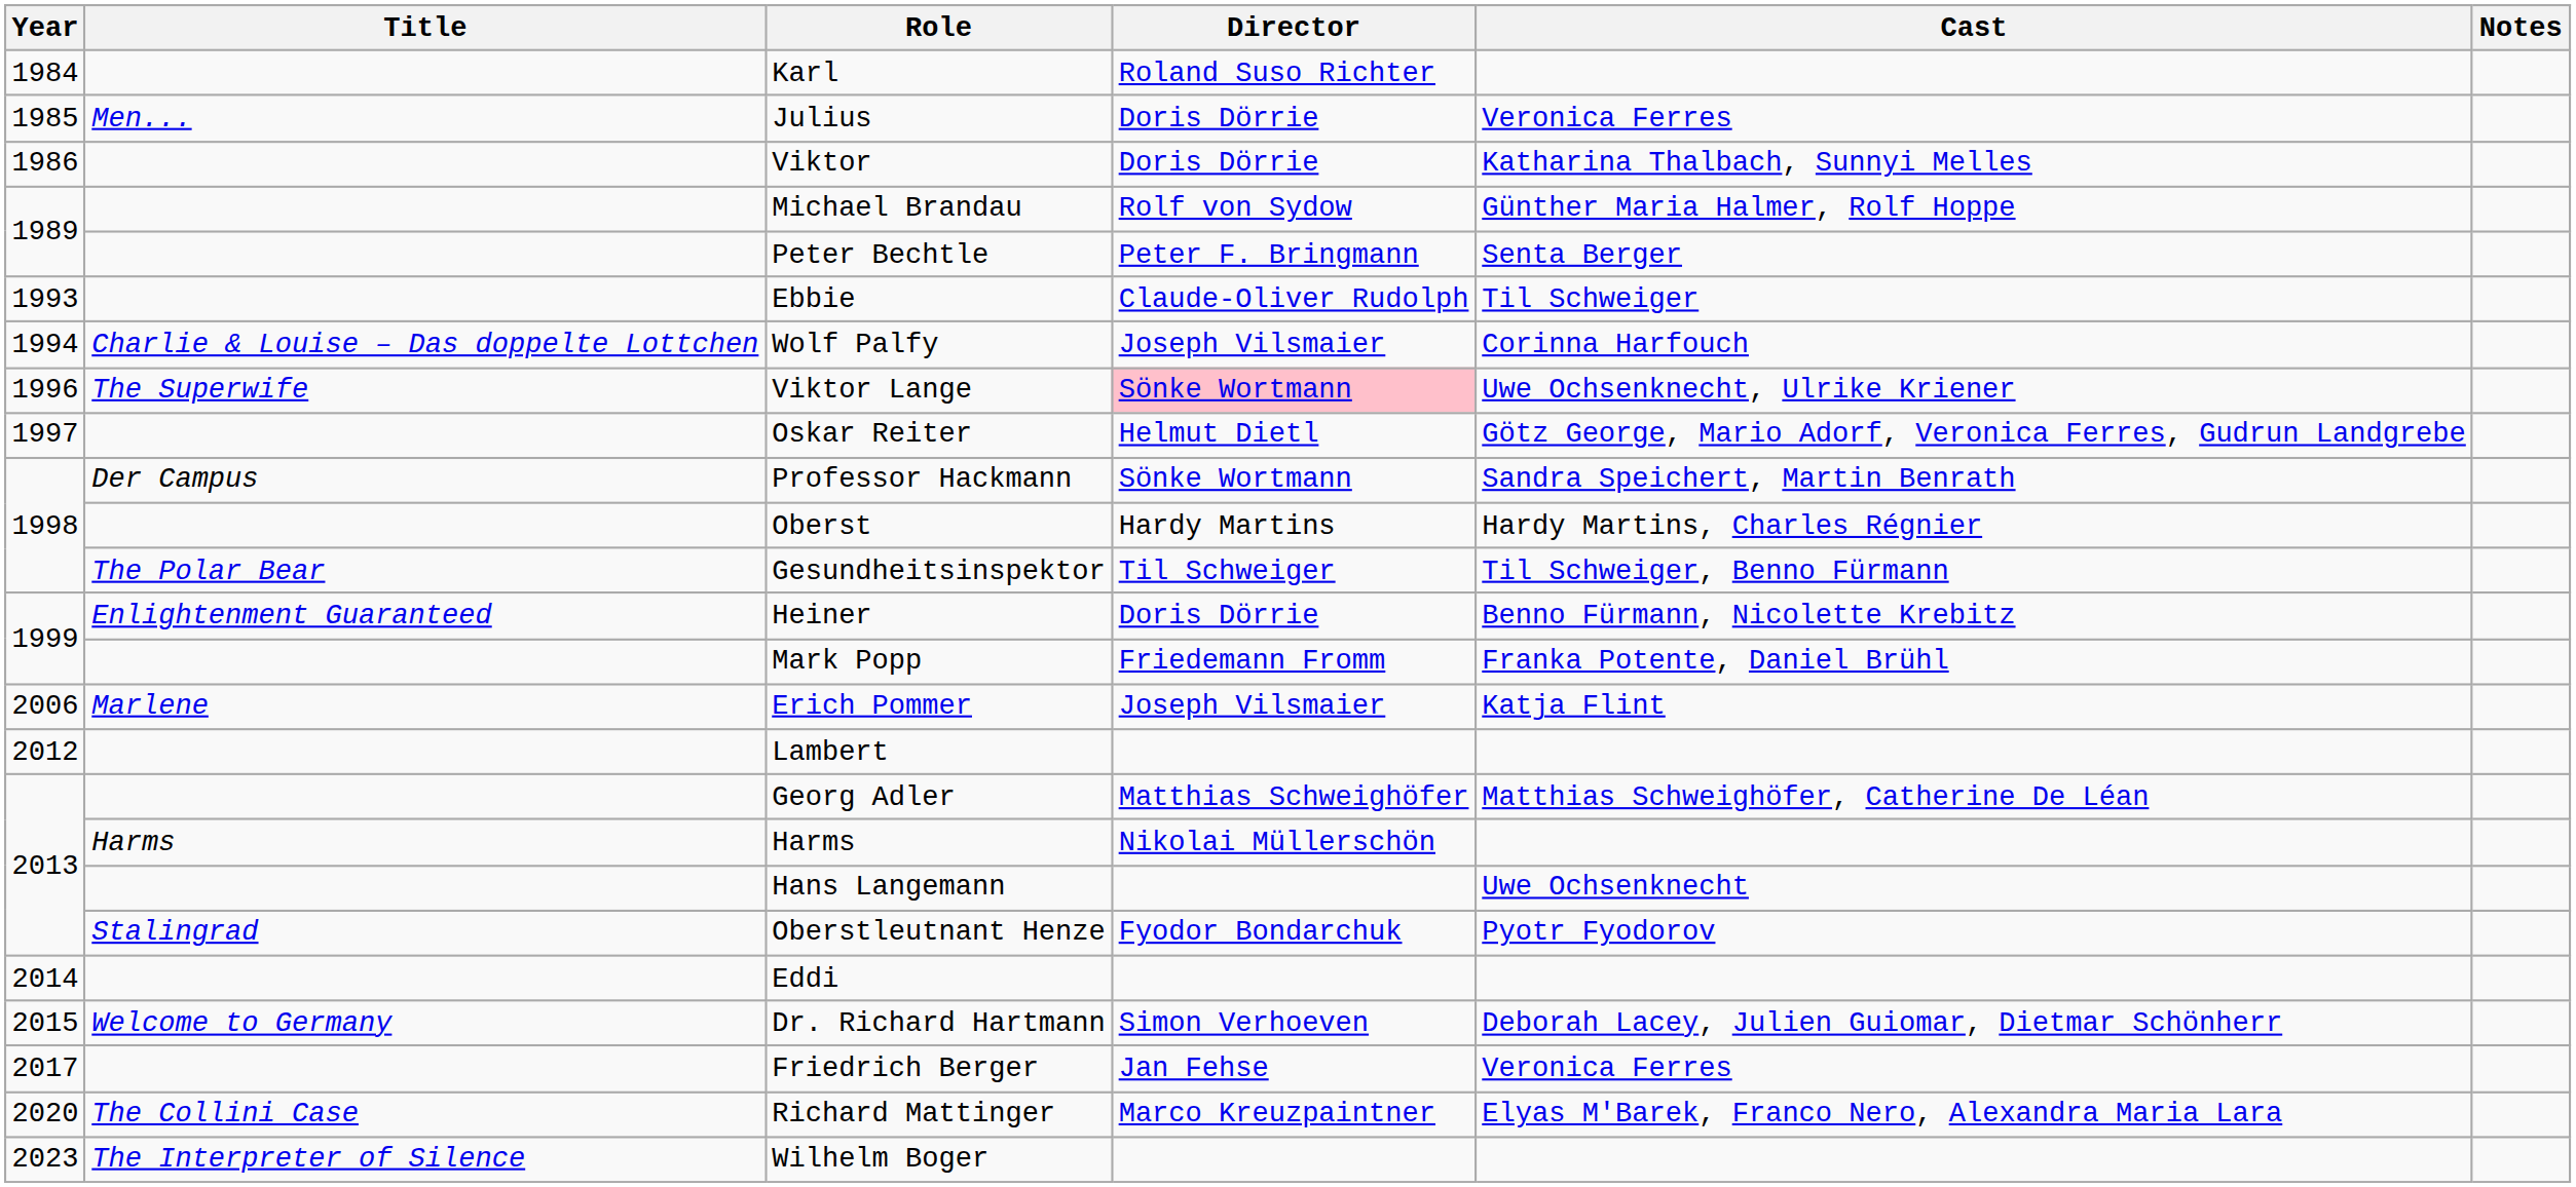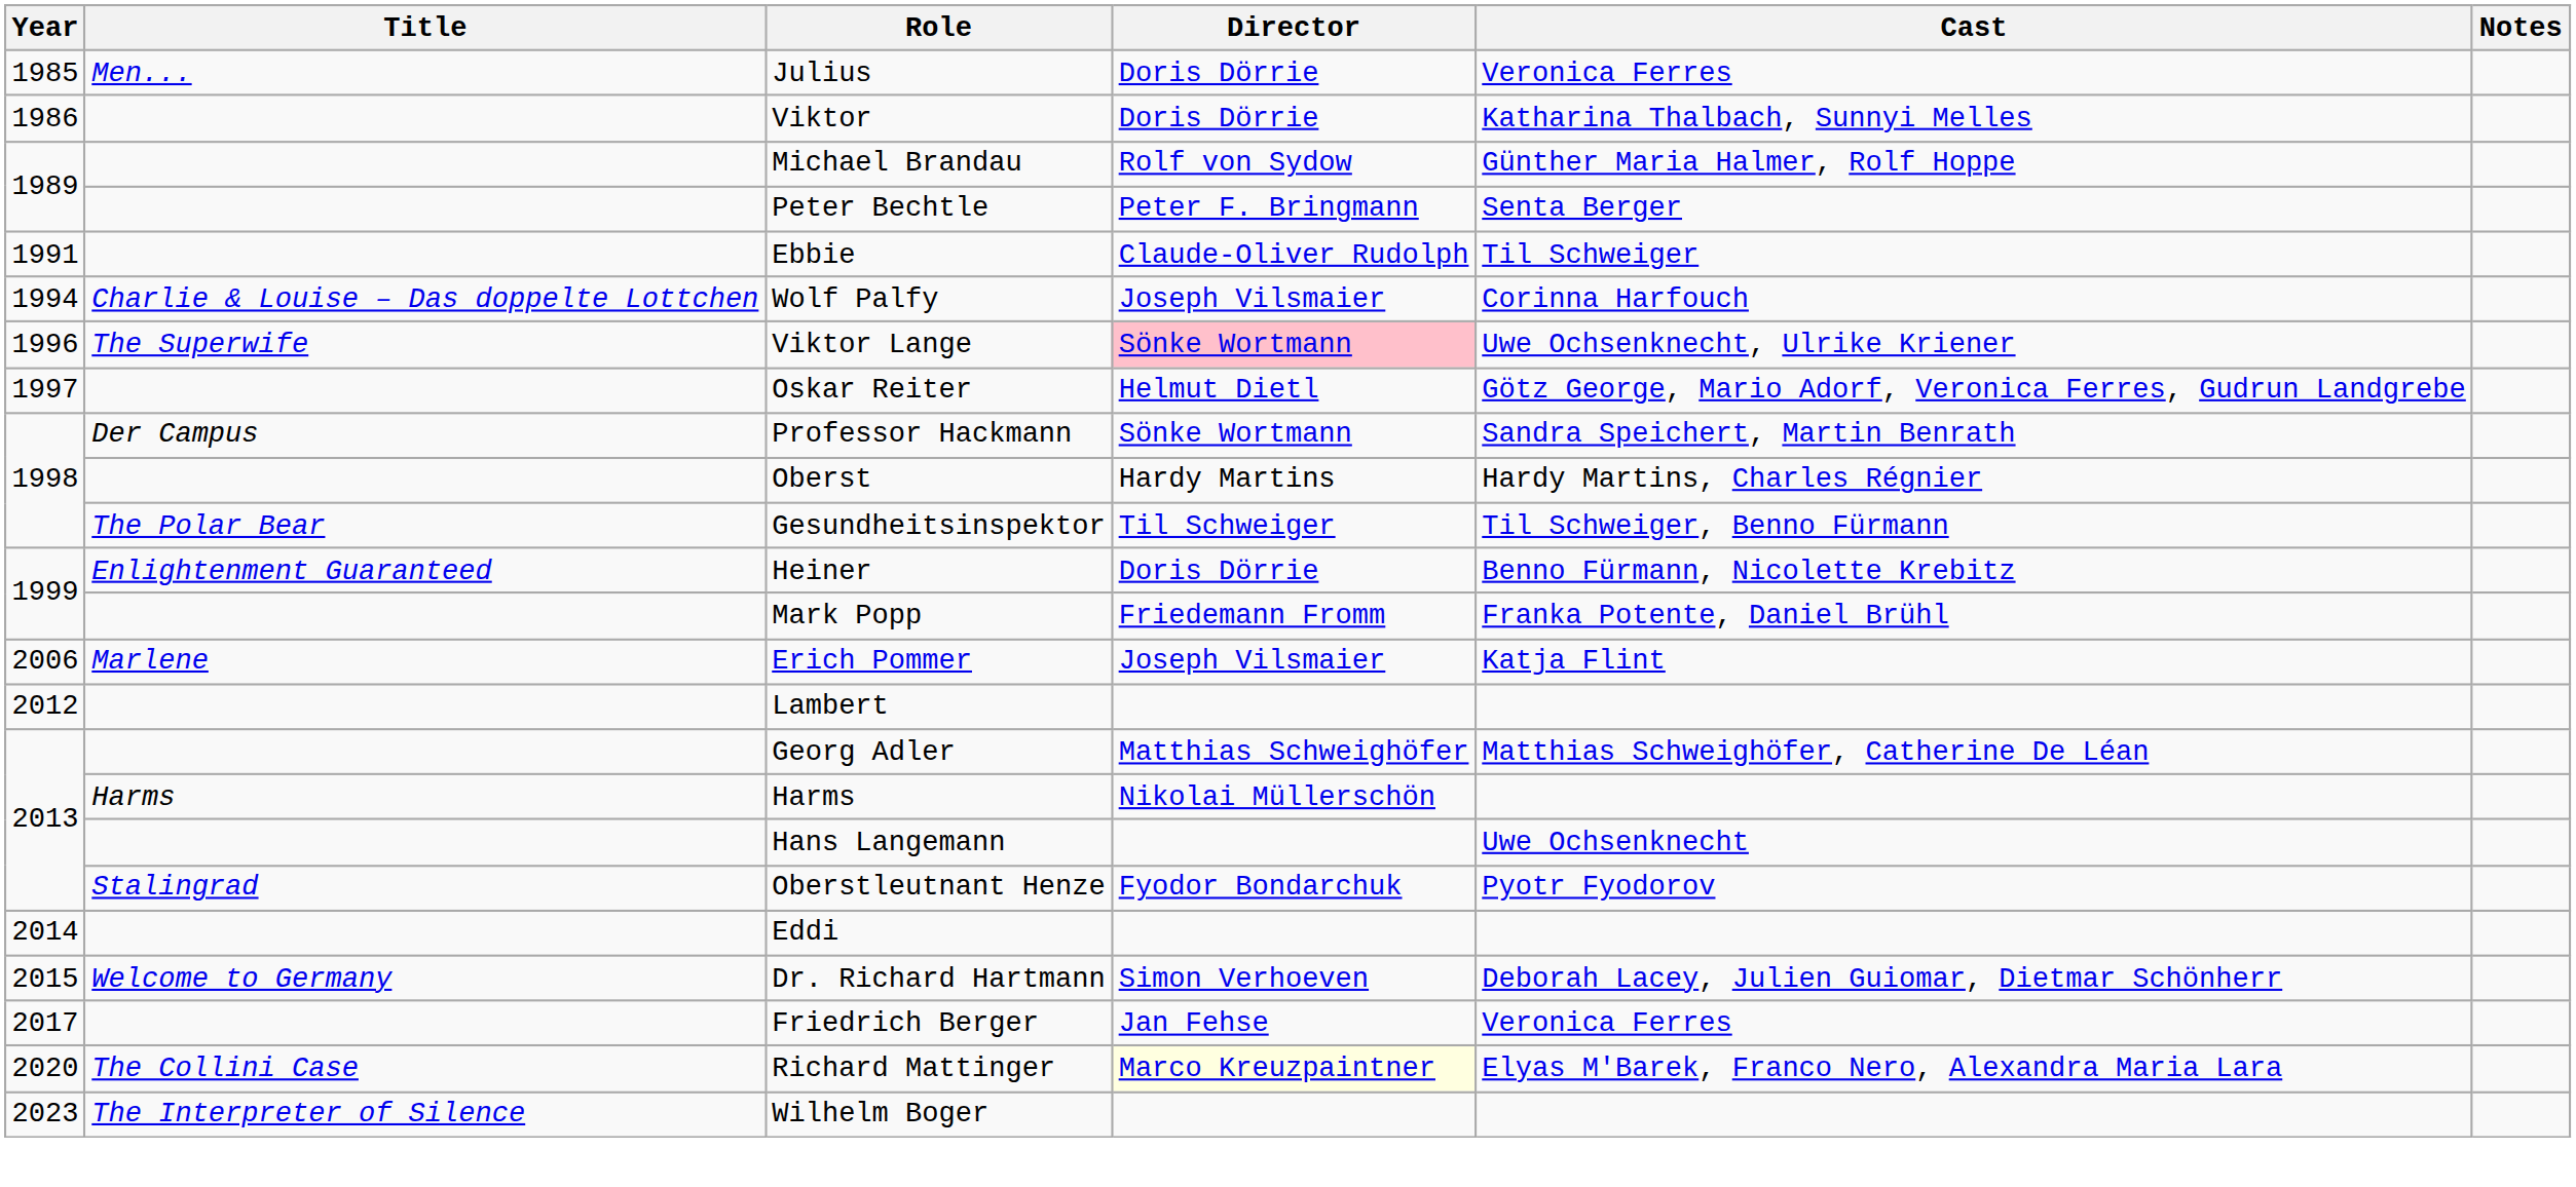- row: 1984 | Karl | Roland Suso Richter
Ebbie | Year: 1993 -> 1991
Richard Mattinger | Director: no background -> lightyellow background
